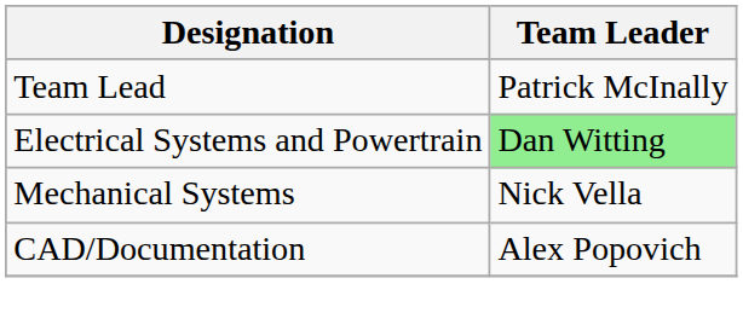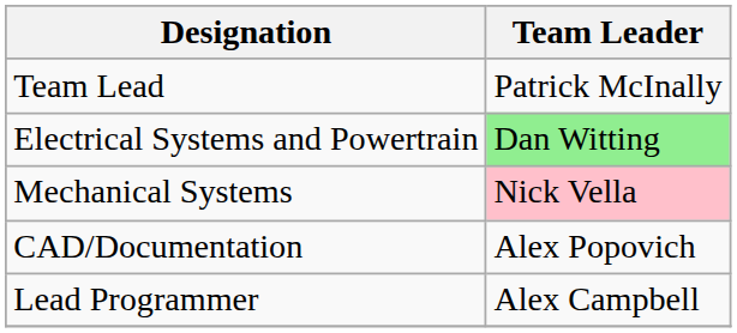Mechanical Systems | Team Leader: no background -> pink background
+ row: Lead Programmer | Alex Campbell
